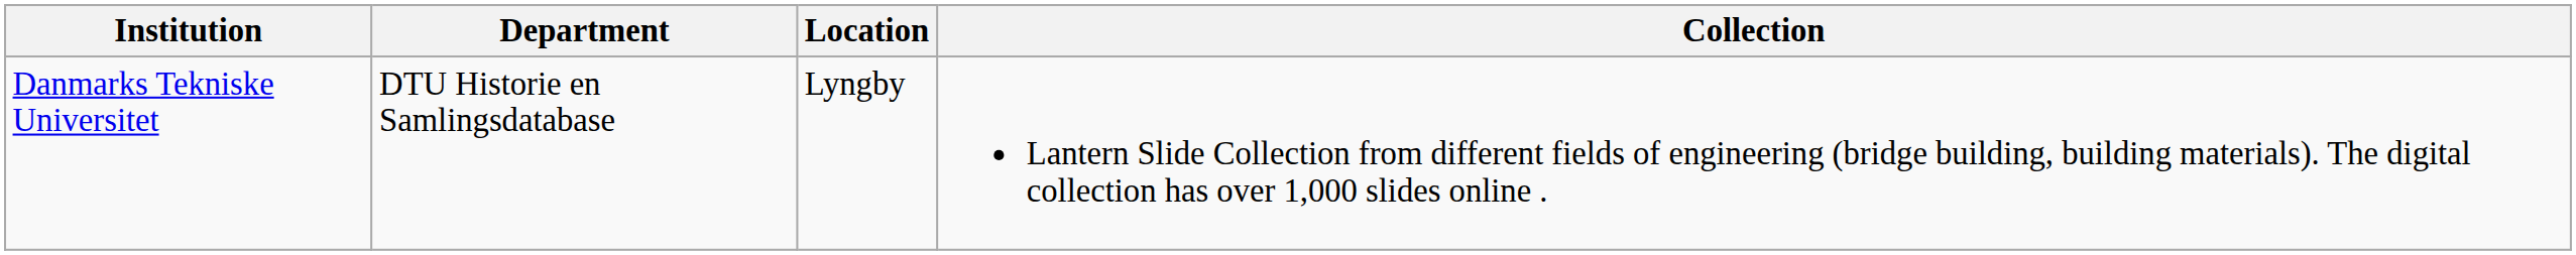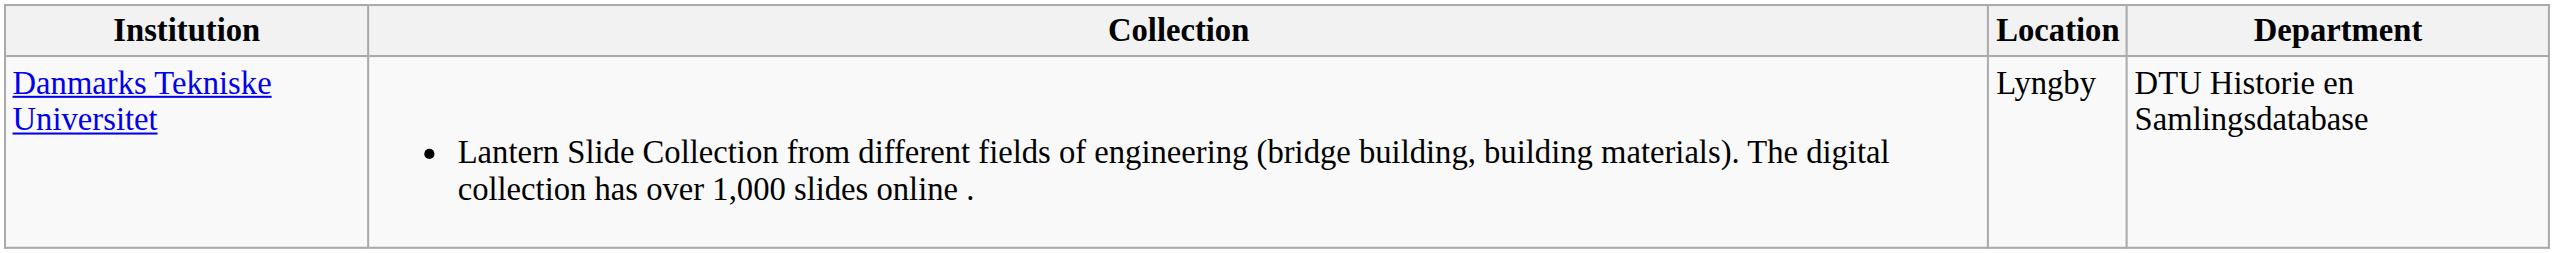columns swapped: Department <-> Collection
